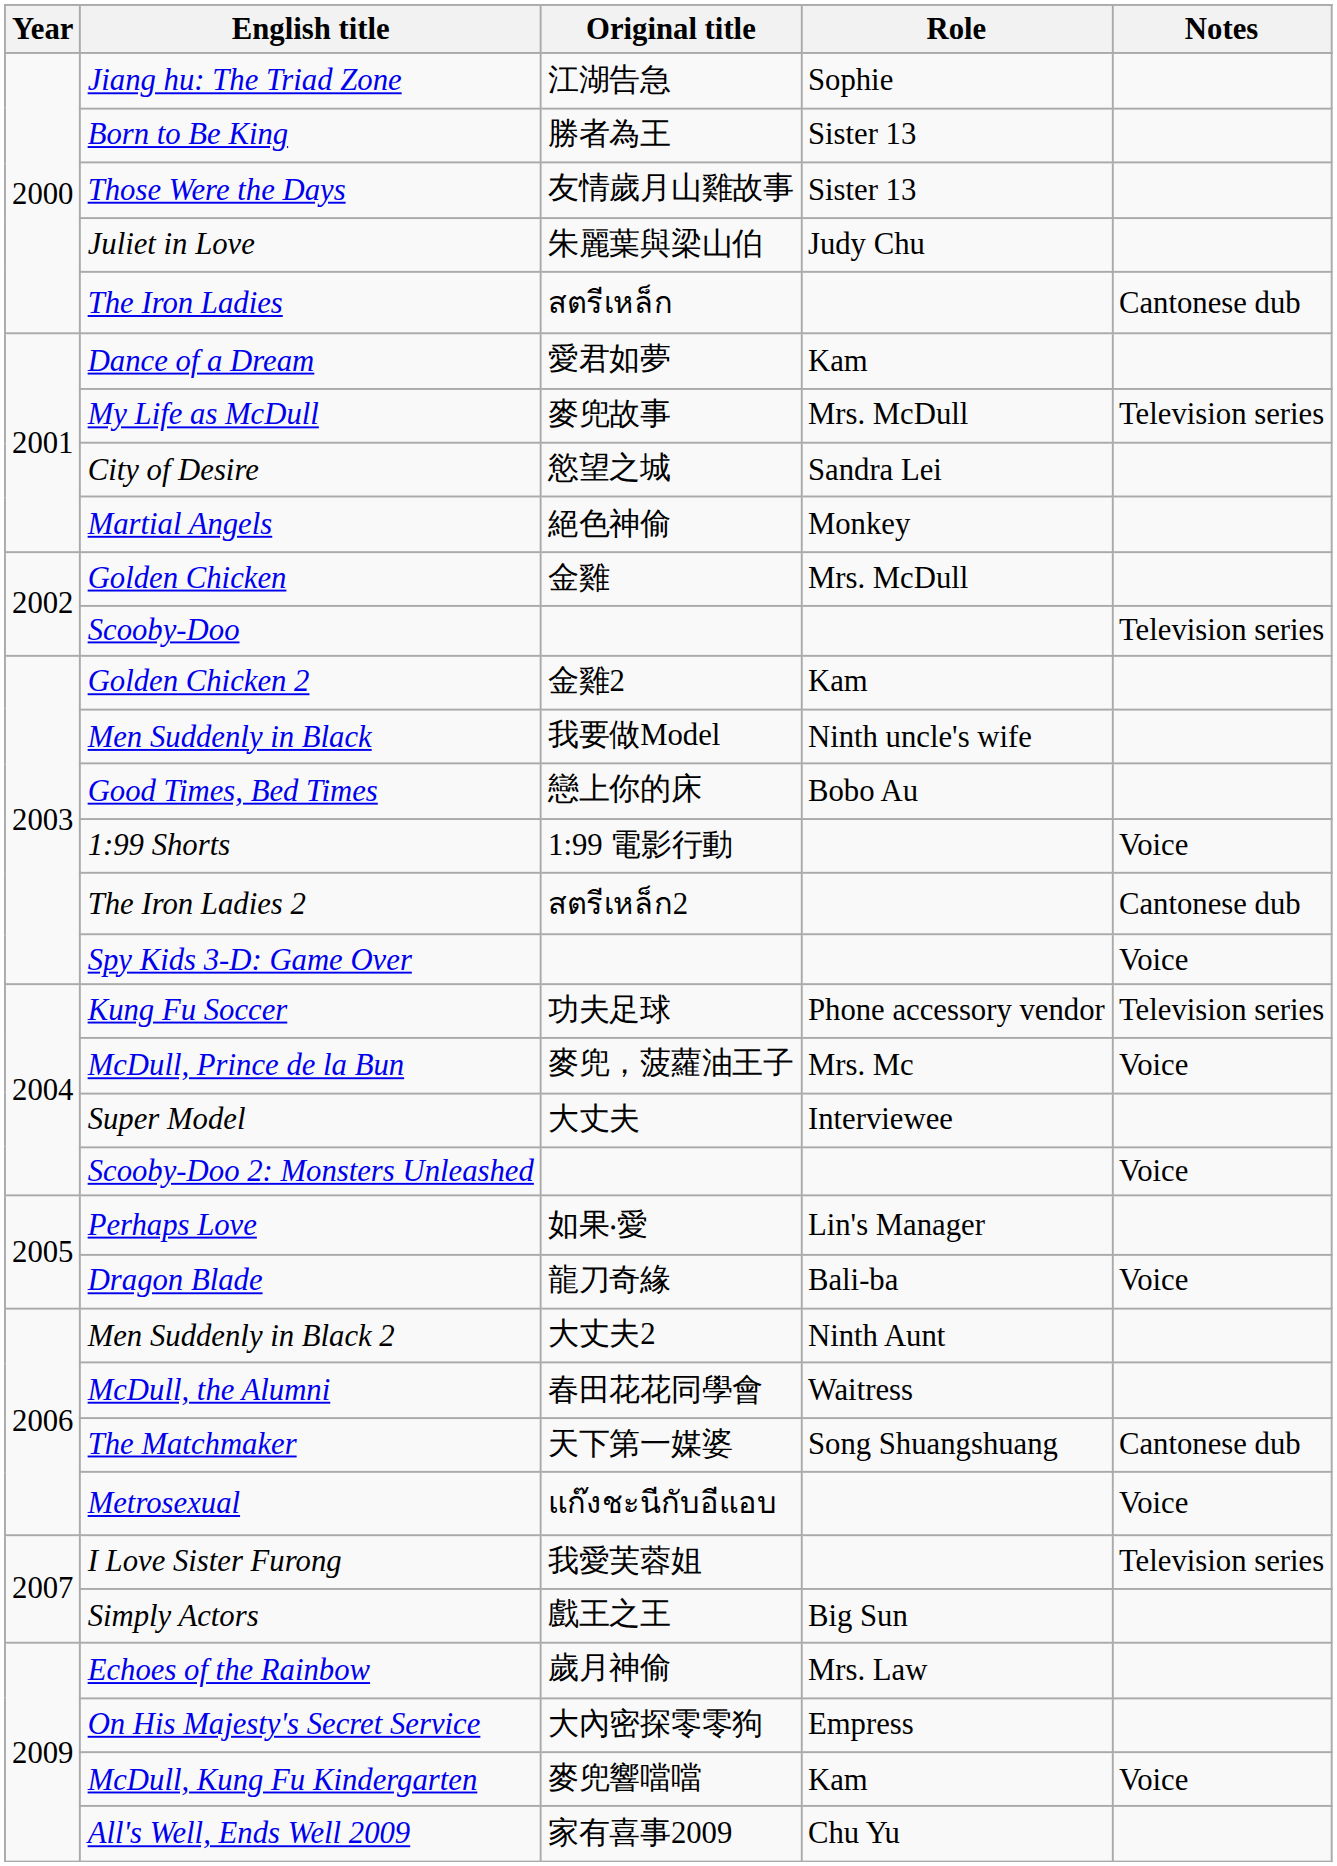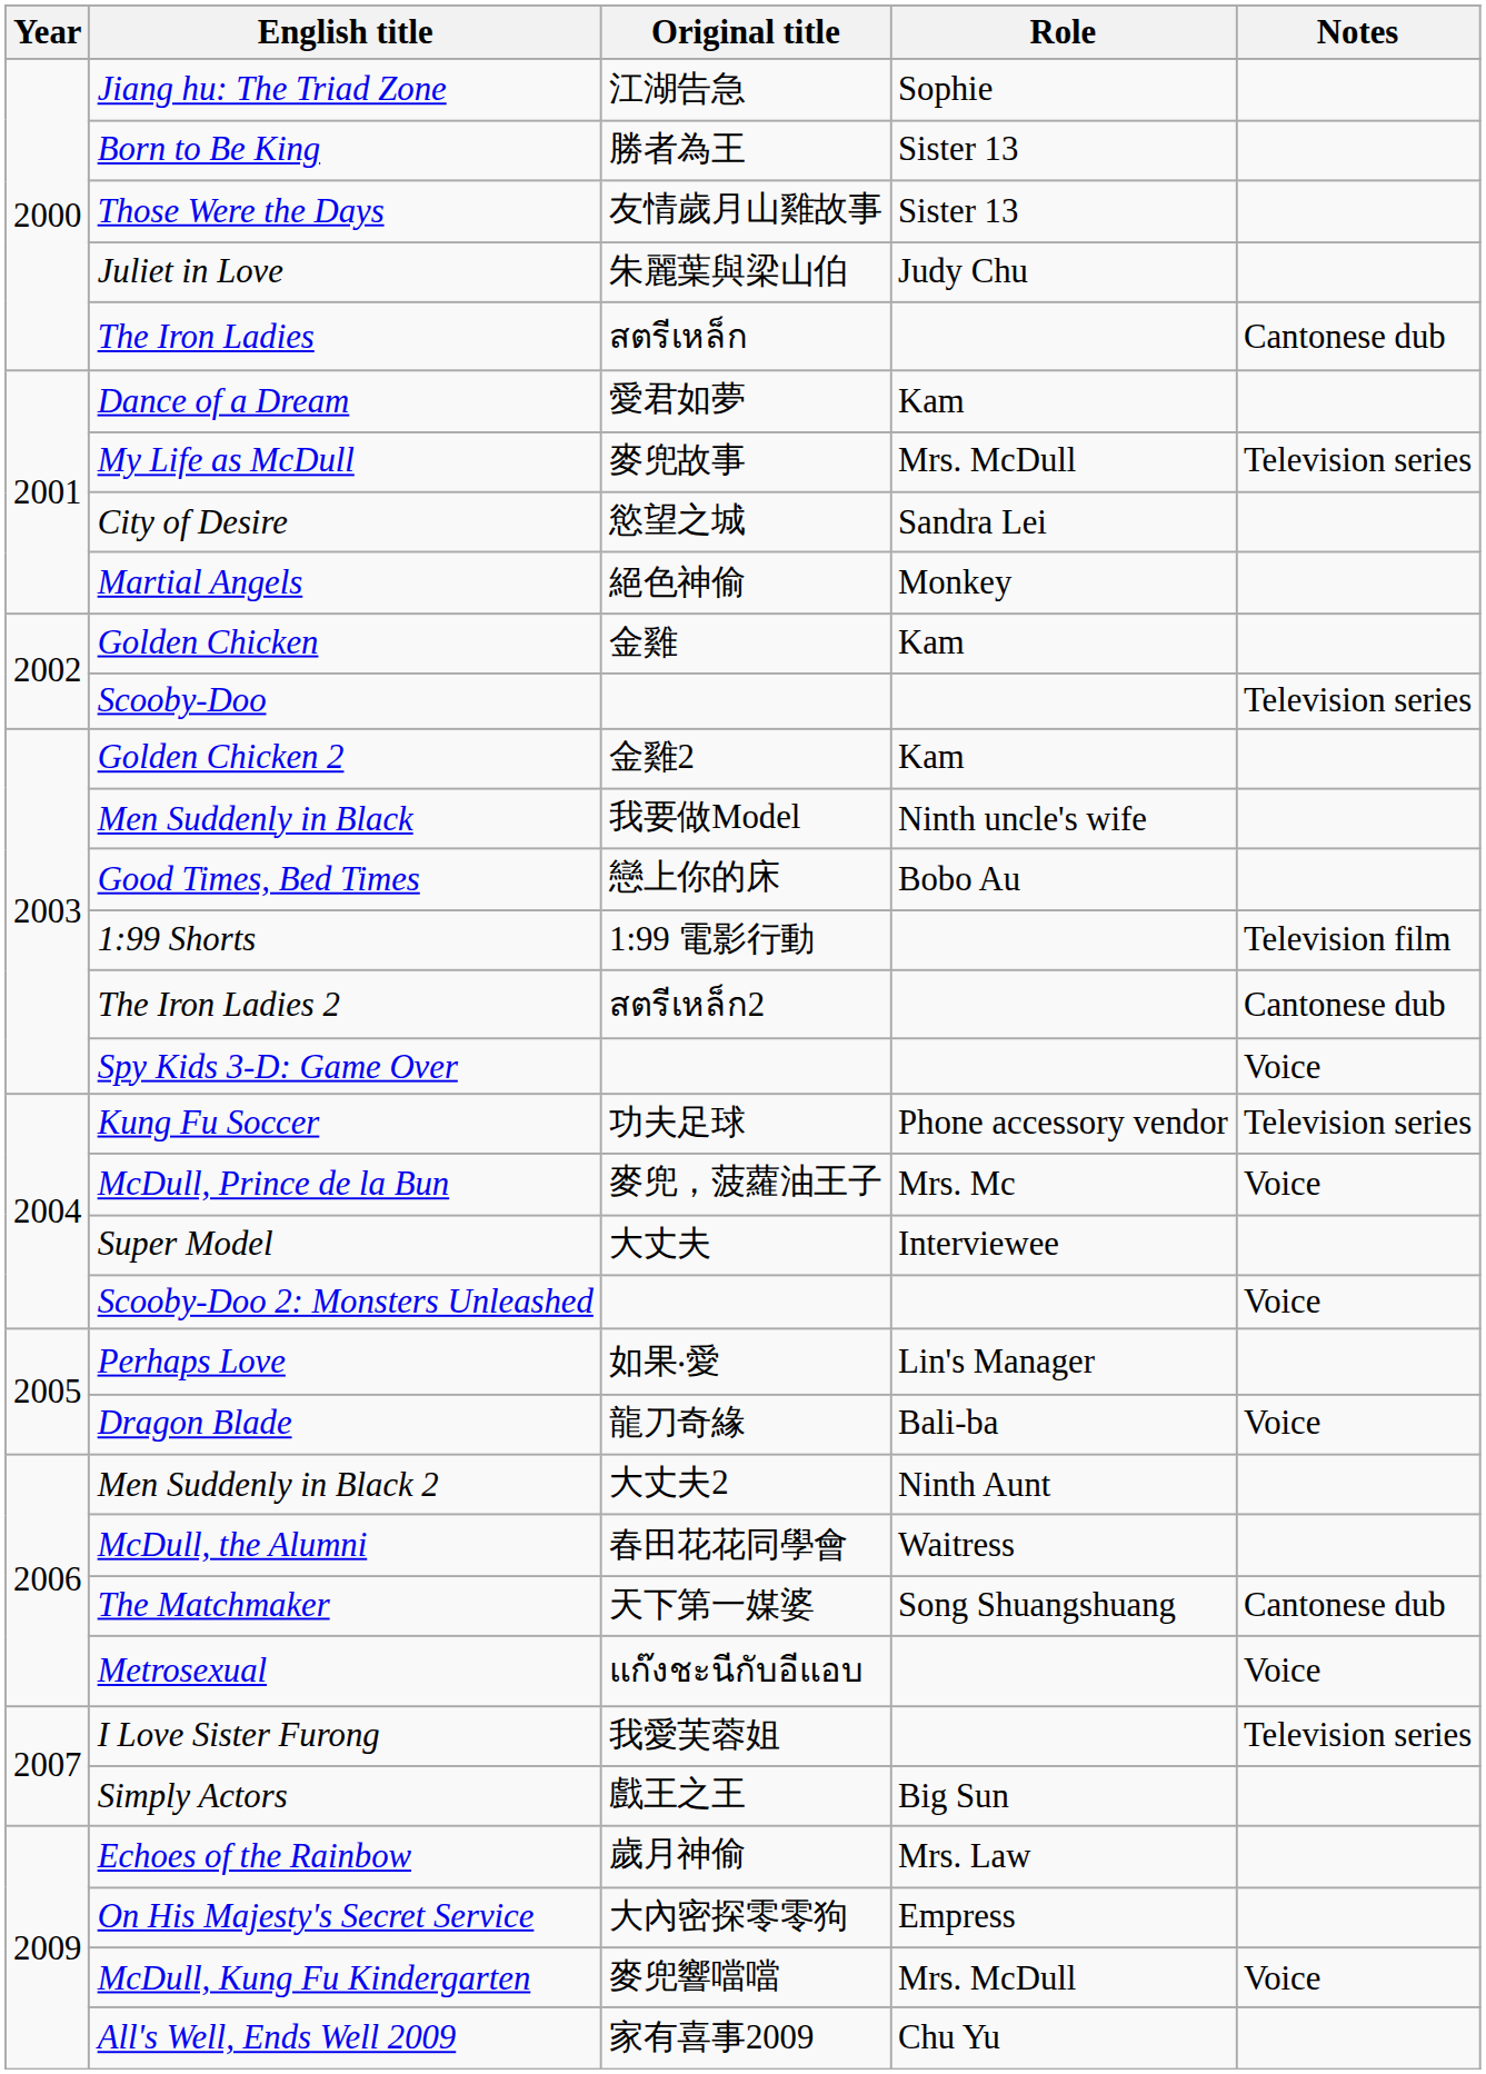Golden Chicken | Role: Mrs. McDull -> Kam
1:99 Shorts | Notes: Voice -> Television film
McDull, Kung Fu Kindergarten | Role: Kam -> Mrs. McDull
